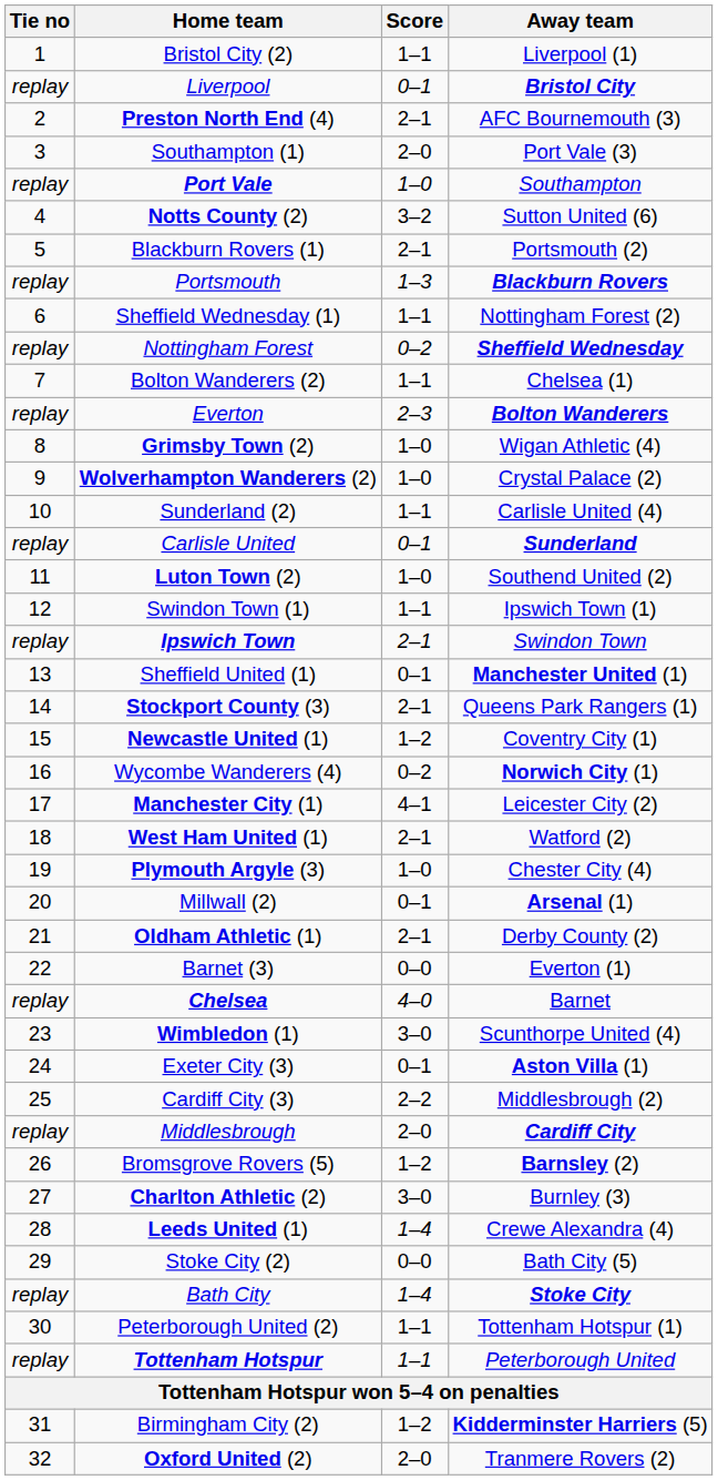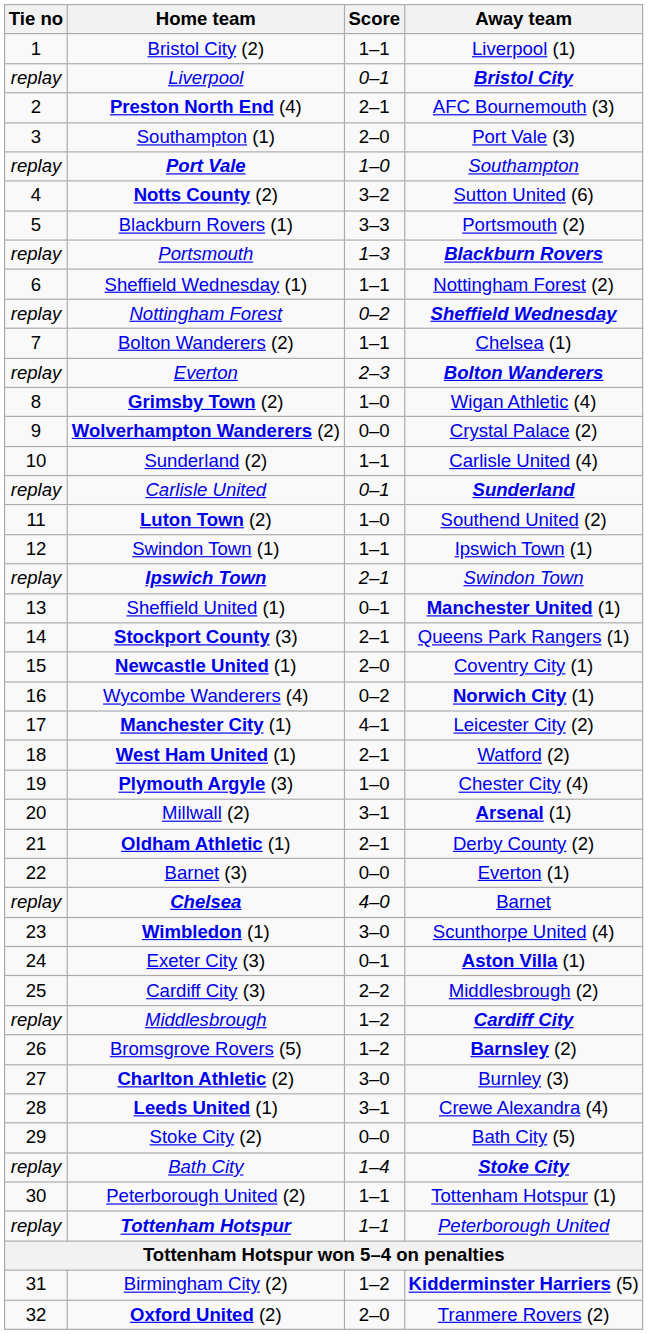Blackburn Rovers (1) | Score: 2–1 -> 3–3
Wolverhampton Wanderers (2) | Score: 1–0 -> 0–0
Newcastle United (1) | Score: 1–2 -> 2–0
Millwall (2) | Score: 0–1 -> 3–1
Middlesbrough | Score: 2–0 -> 1–2
Leeds United (1) | Score: 1–4 -> 3–1
